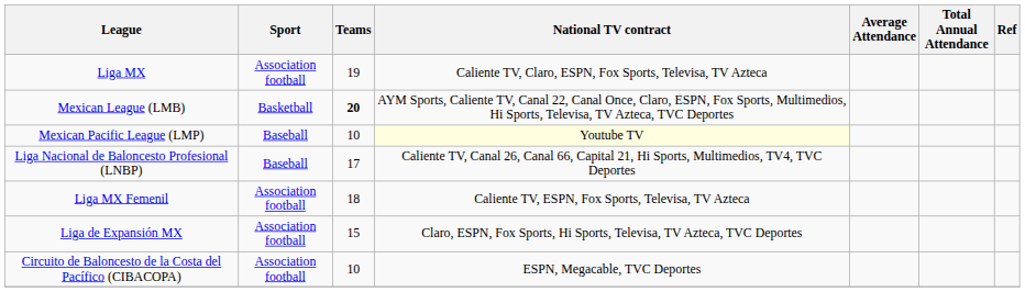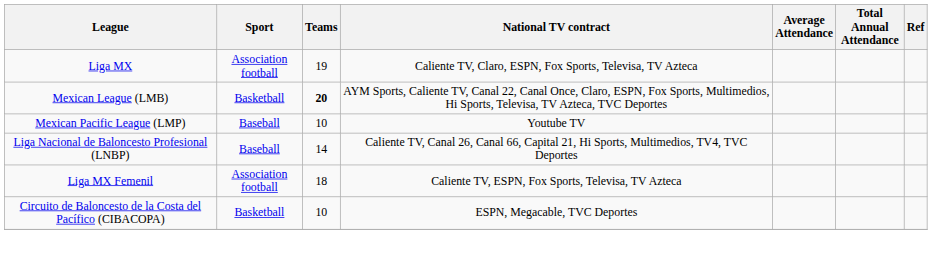Mexican Pacific League (LMP) | National TV contract: lightyellow background -> no background
Liga Nacional de Baloncesto Profesional (LNBP) | Teams: 17 -> 14
- row: Liga de Expansión MX | Association football | 15 | Claro, ESPN, Fox Sports, Hi Sports, Televisa, TV Azteca, TVC Deportes
Circuito de Baloncesto de la Costa del Pacífico (CIBACOPA) | Sport: Association football -> Basketball
